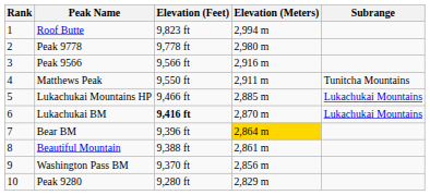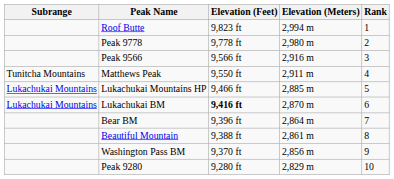columns swapped: Rank <-> Subrange
Bear BM | Elevation (Meters): gold background -> no background
